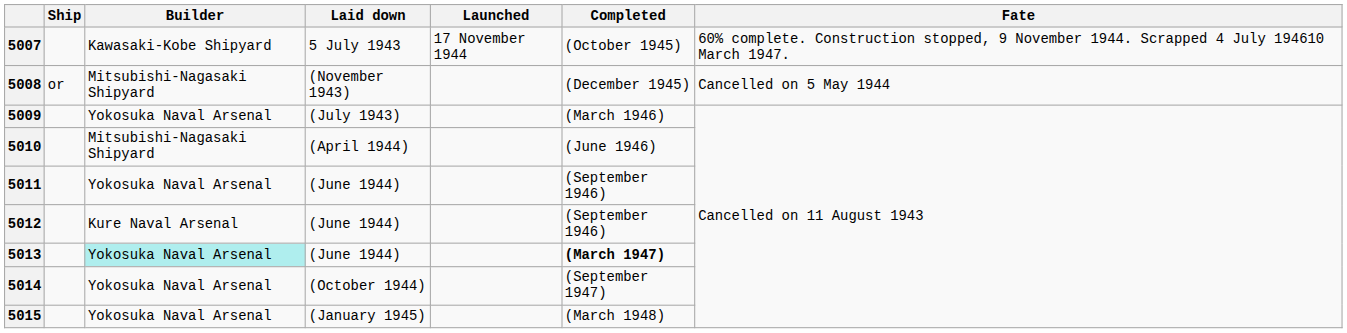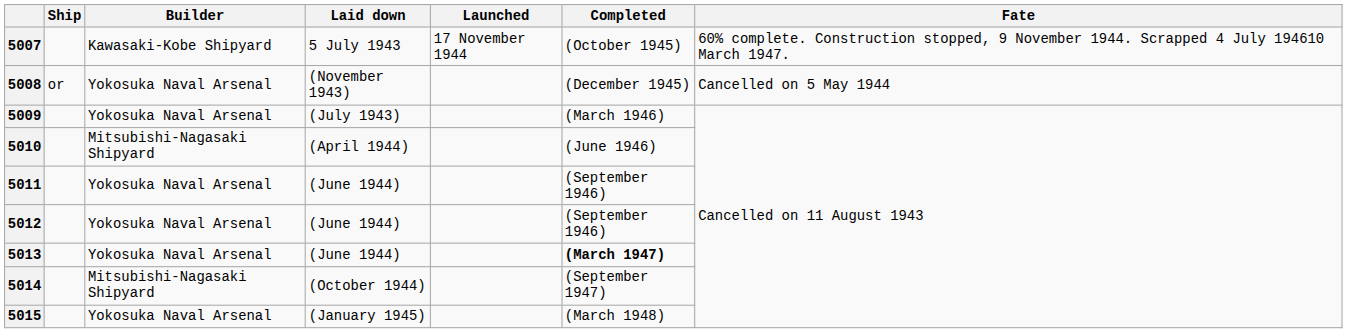5008 | Builder: Mitsubishi-Nagasaki Shipyard -> Yokosuka Naval Arsenal
5012 | Builder: Kure Naval Arsenal -> Yokosuka Naval Arsenal
5013 | Builder: paleturquoise background -> no background
5014 | Builder: Yokosuka Naval Arsenal -> Mitsubishi-Nagasaki Shipyard
